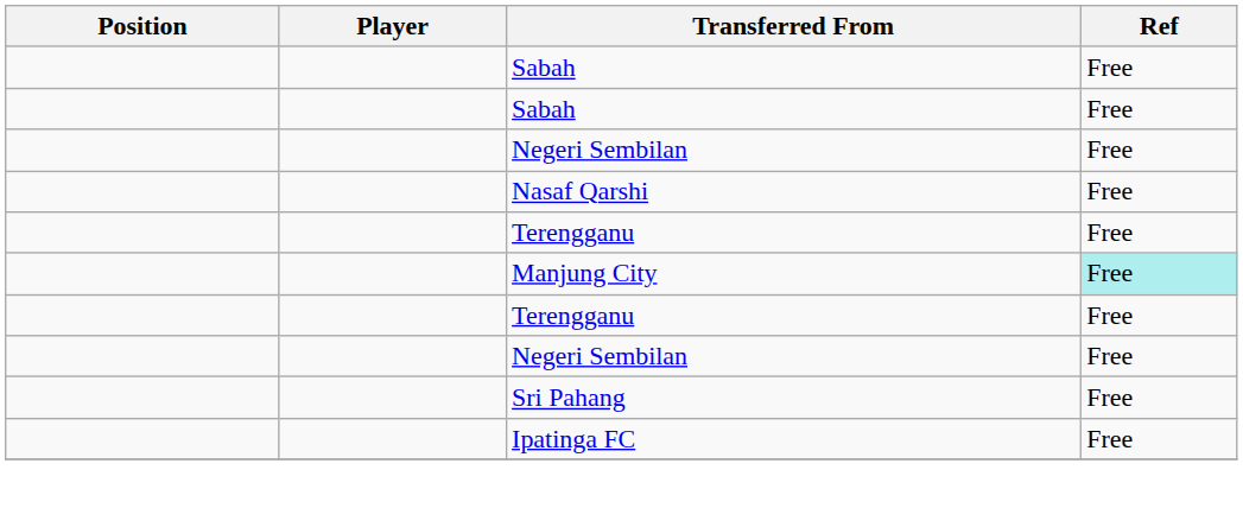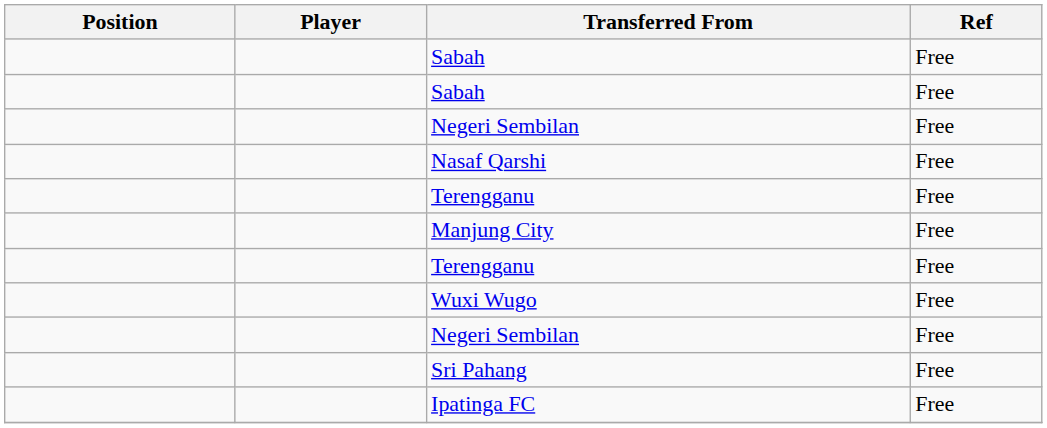Manjung City | Ref: paleturquoise background -> no background
+ row: Wuxi Wugo | Free
